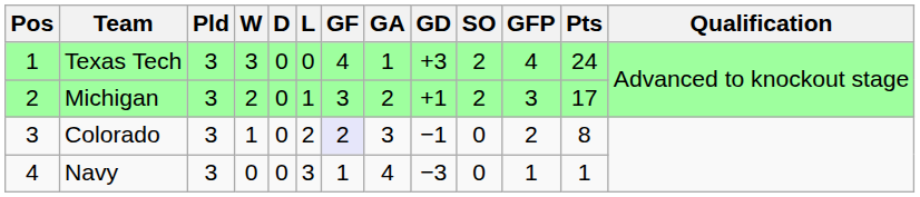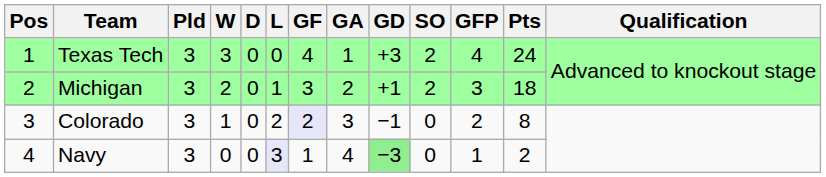Michigan | Pts: 17 -> 18
Navy | L: no background -> lavender background
Navy | GD: no background -> lightgreen background
Navy | Pts: 1 -> 2
